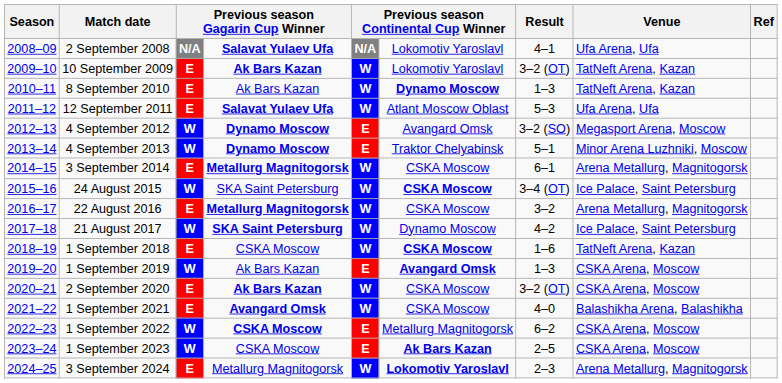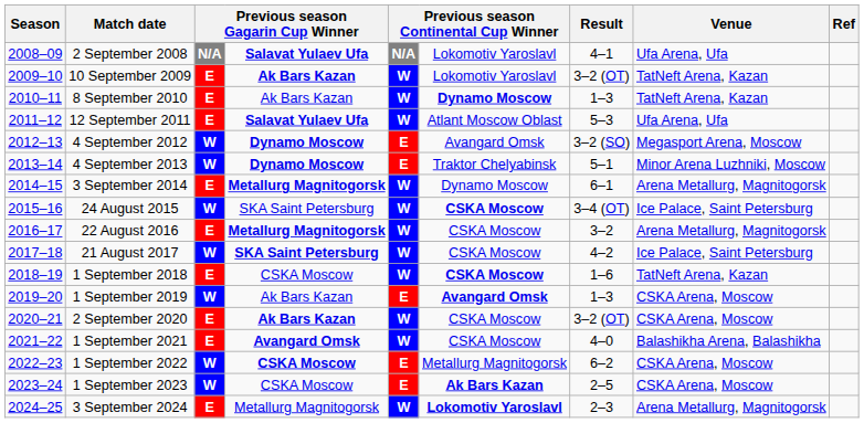3 September 2014 | column 6: CSKA Moscow -> Dynamo Moscow
21 August 2017 | column 6: Dynamo Moscow -> CSKA Moscow
